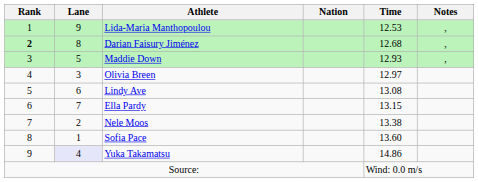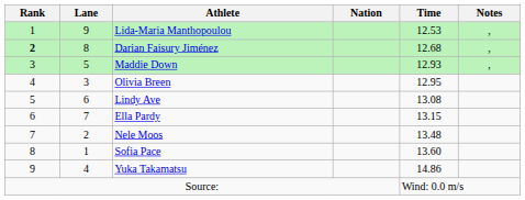Olivia Breen | Time: 12.97 -> 12.95
Nele Moos | Time: 13.38 -> 13.48
Yuka Takamatsu | Lane: lavender background -> no background
